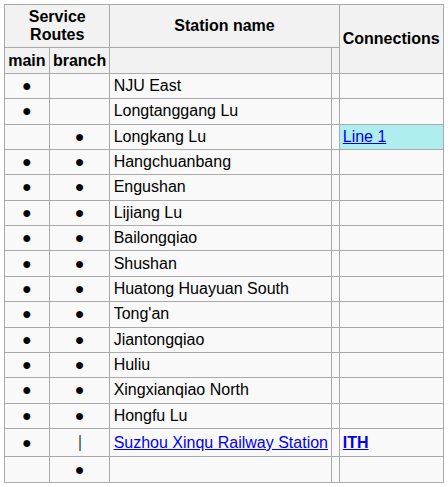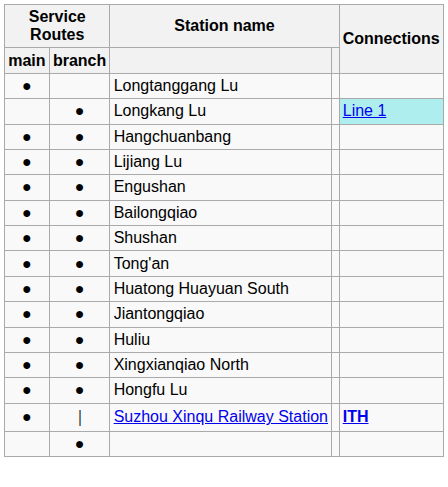- row: ● | NJU East
rows swapped: Lijiang Lu <-> Engushan
rows swapped: Tong'an <-> Huatong Huayuan South
